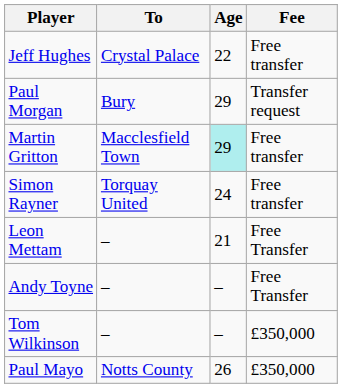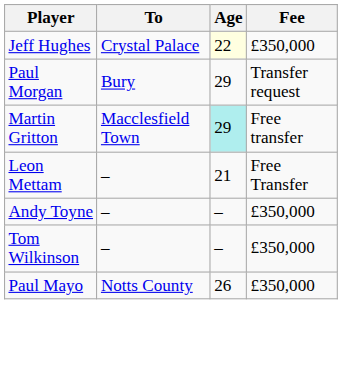Jeff Hughes | Age: no background -> lightyellow background
Jeff Hughes | Fee: Free transfer -> £350,000
- row: Simon Rayner | Torquay United | 24 | Free transfer
Andy Toyne | Fee: Free Transfer -> £350,000
